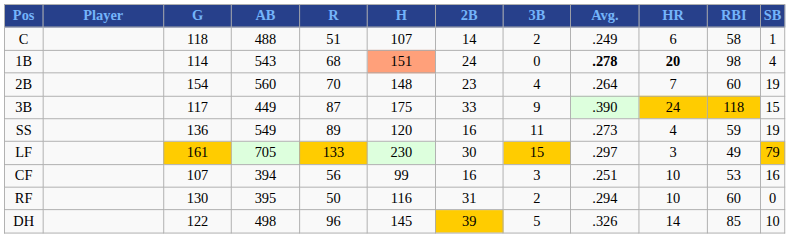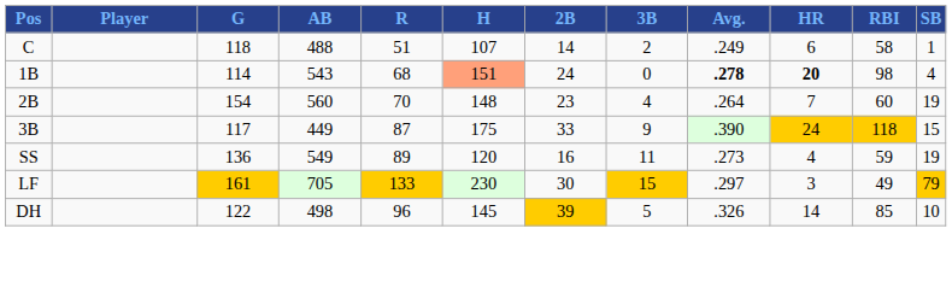- row: CF | 107 | 394 | 56 | 99 | 16 | 3 | .251 | 10 | 53 | 16
- row: RF | 130 | 395 | 50 | 116 | 31 | 2 | .294 | 10 | 60 | 0
